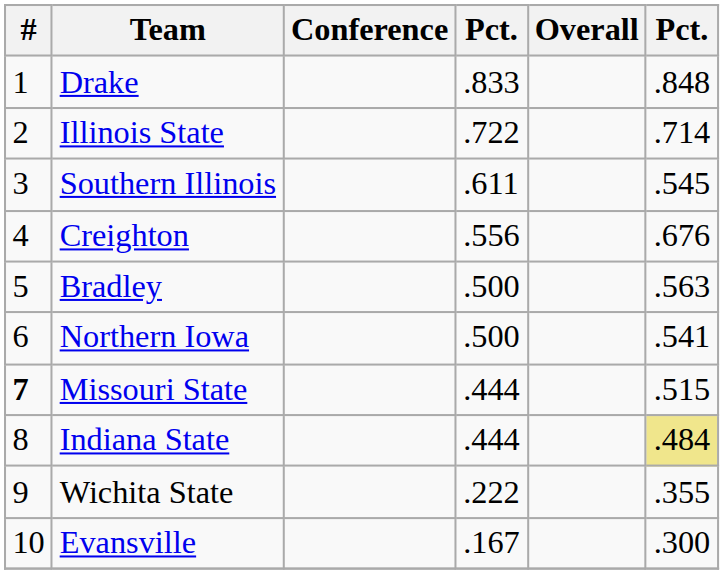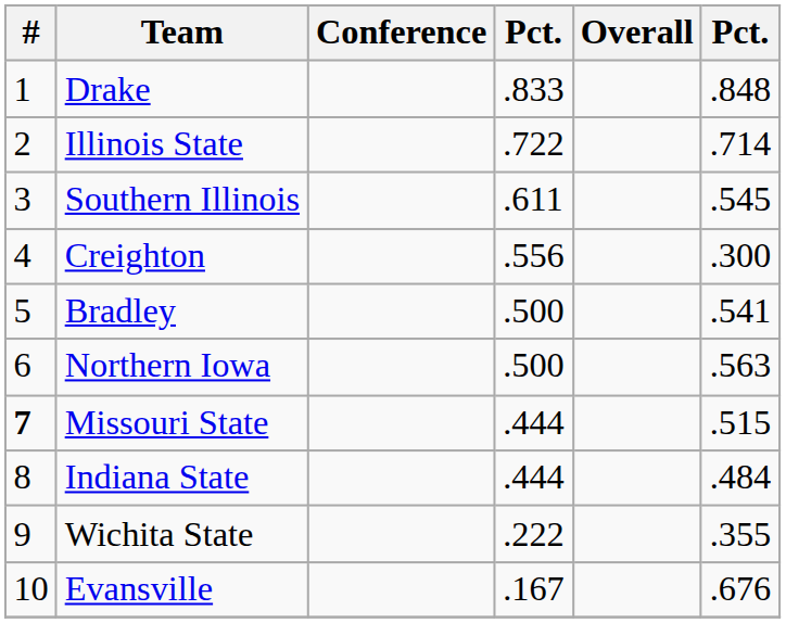Creighton | column 6: .676 -> .300
Bradley | column 6: .563 -> .541
Northern Iowa | column 6: .541 -> .563
Indiana State | column 6: khaki background -> no background
Evansville | column 6: .300 -> .676
